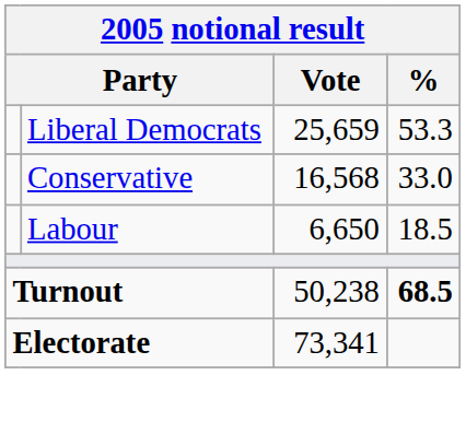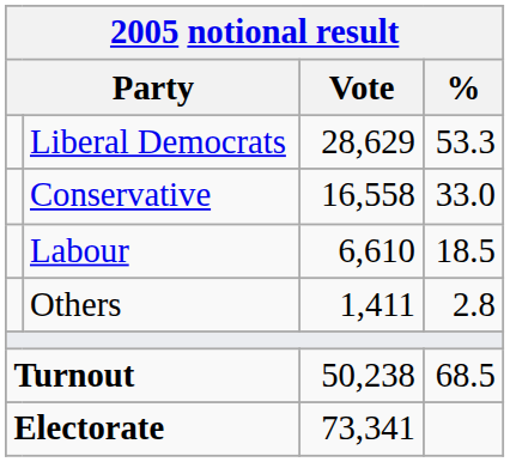Liberal Democrats | Vote: 25,659 -> 28,629
Conservative | Vote: 16,568 -> 16,558
Labour | Vote: 6,650 -> 6,610
+ row: Others | 1,411 | 2.8
Turnout | %: bold -> normal
